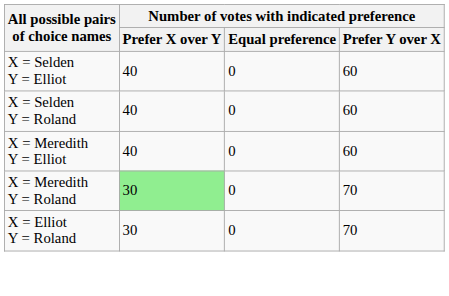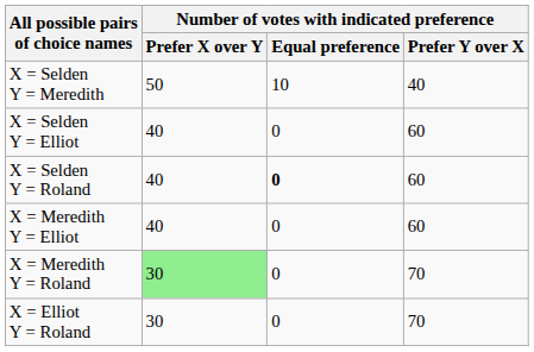+ row: X = Selden Y = Meredith | 50 | 10 | 40
X = Selden Y = Roland | Number of votes with indicated preference / Equal preference: normal -> bold
